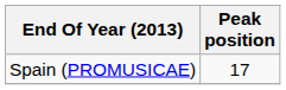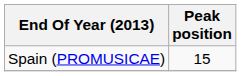Spain (PROMUSICAE) | Peak position: 17 -> 15
